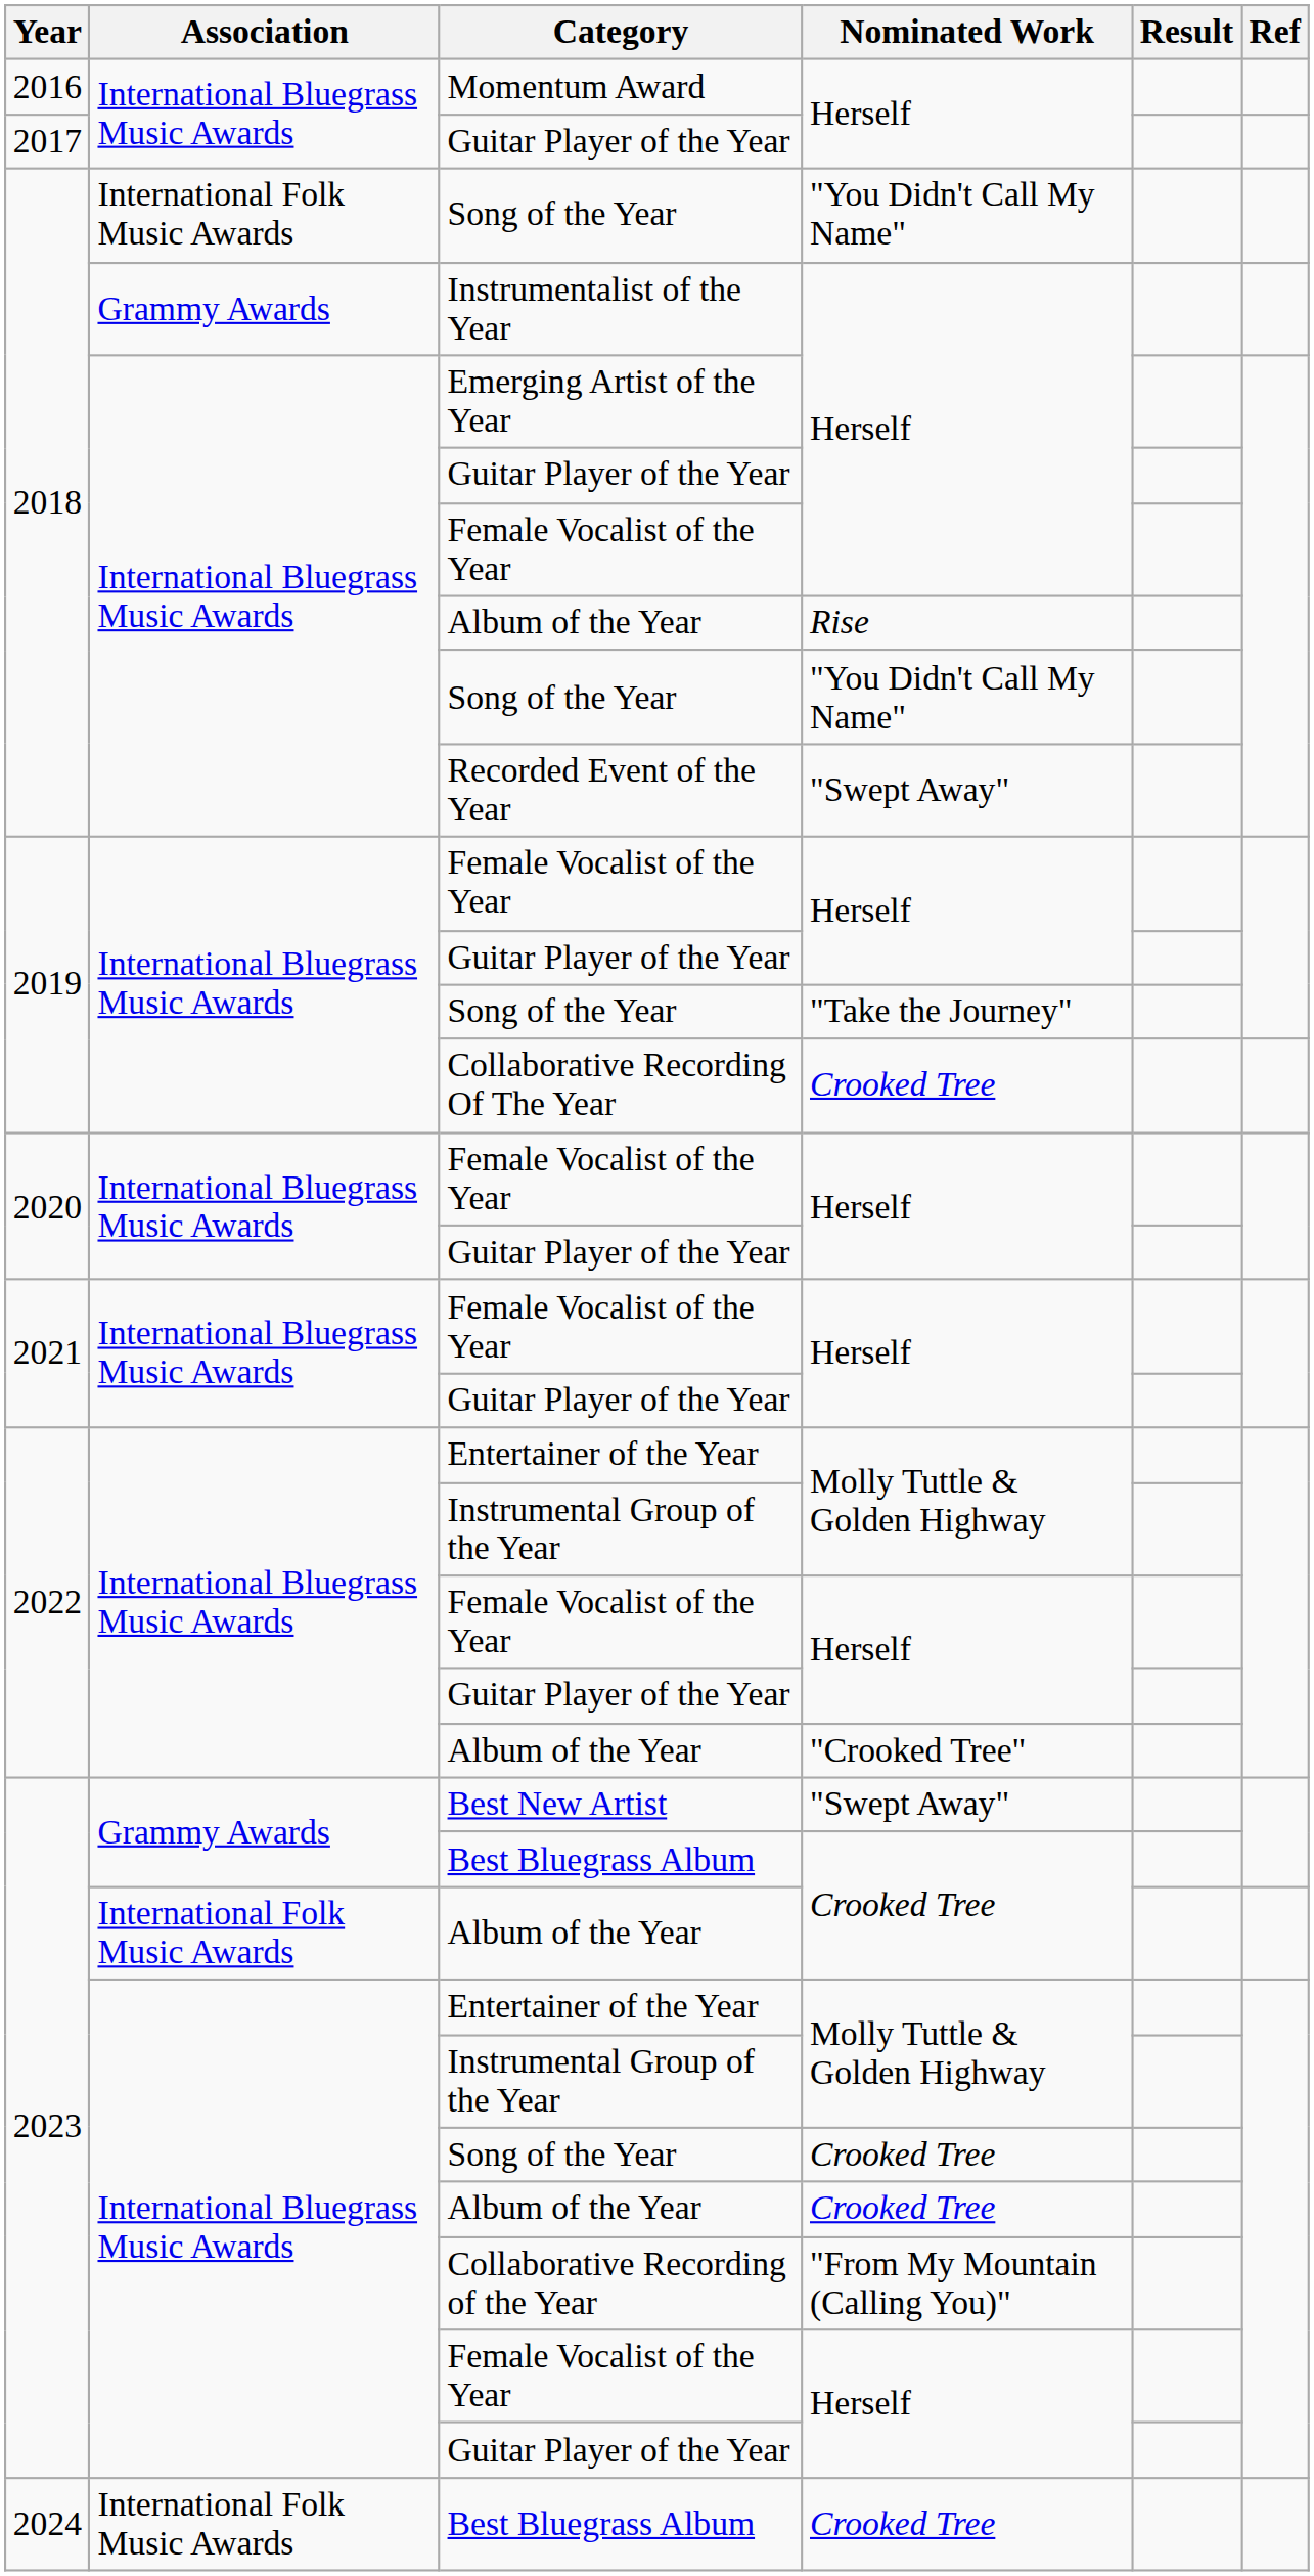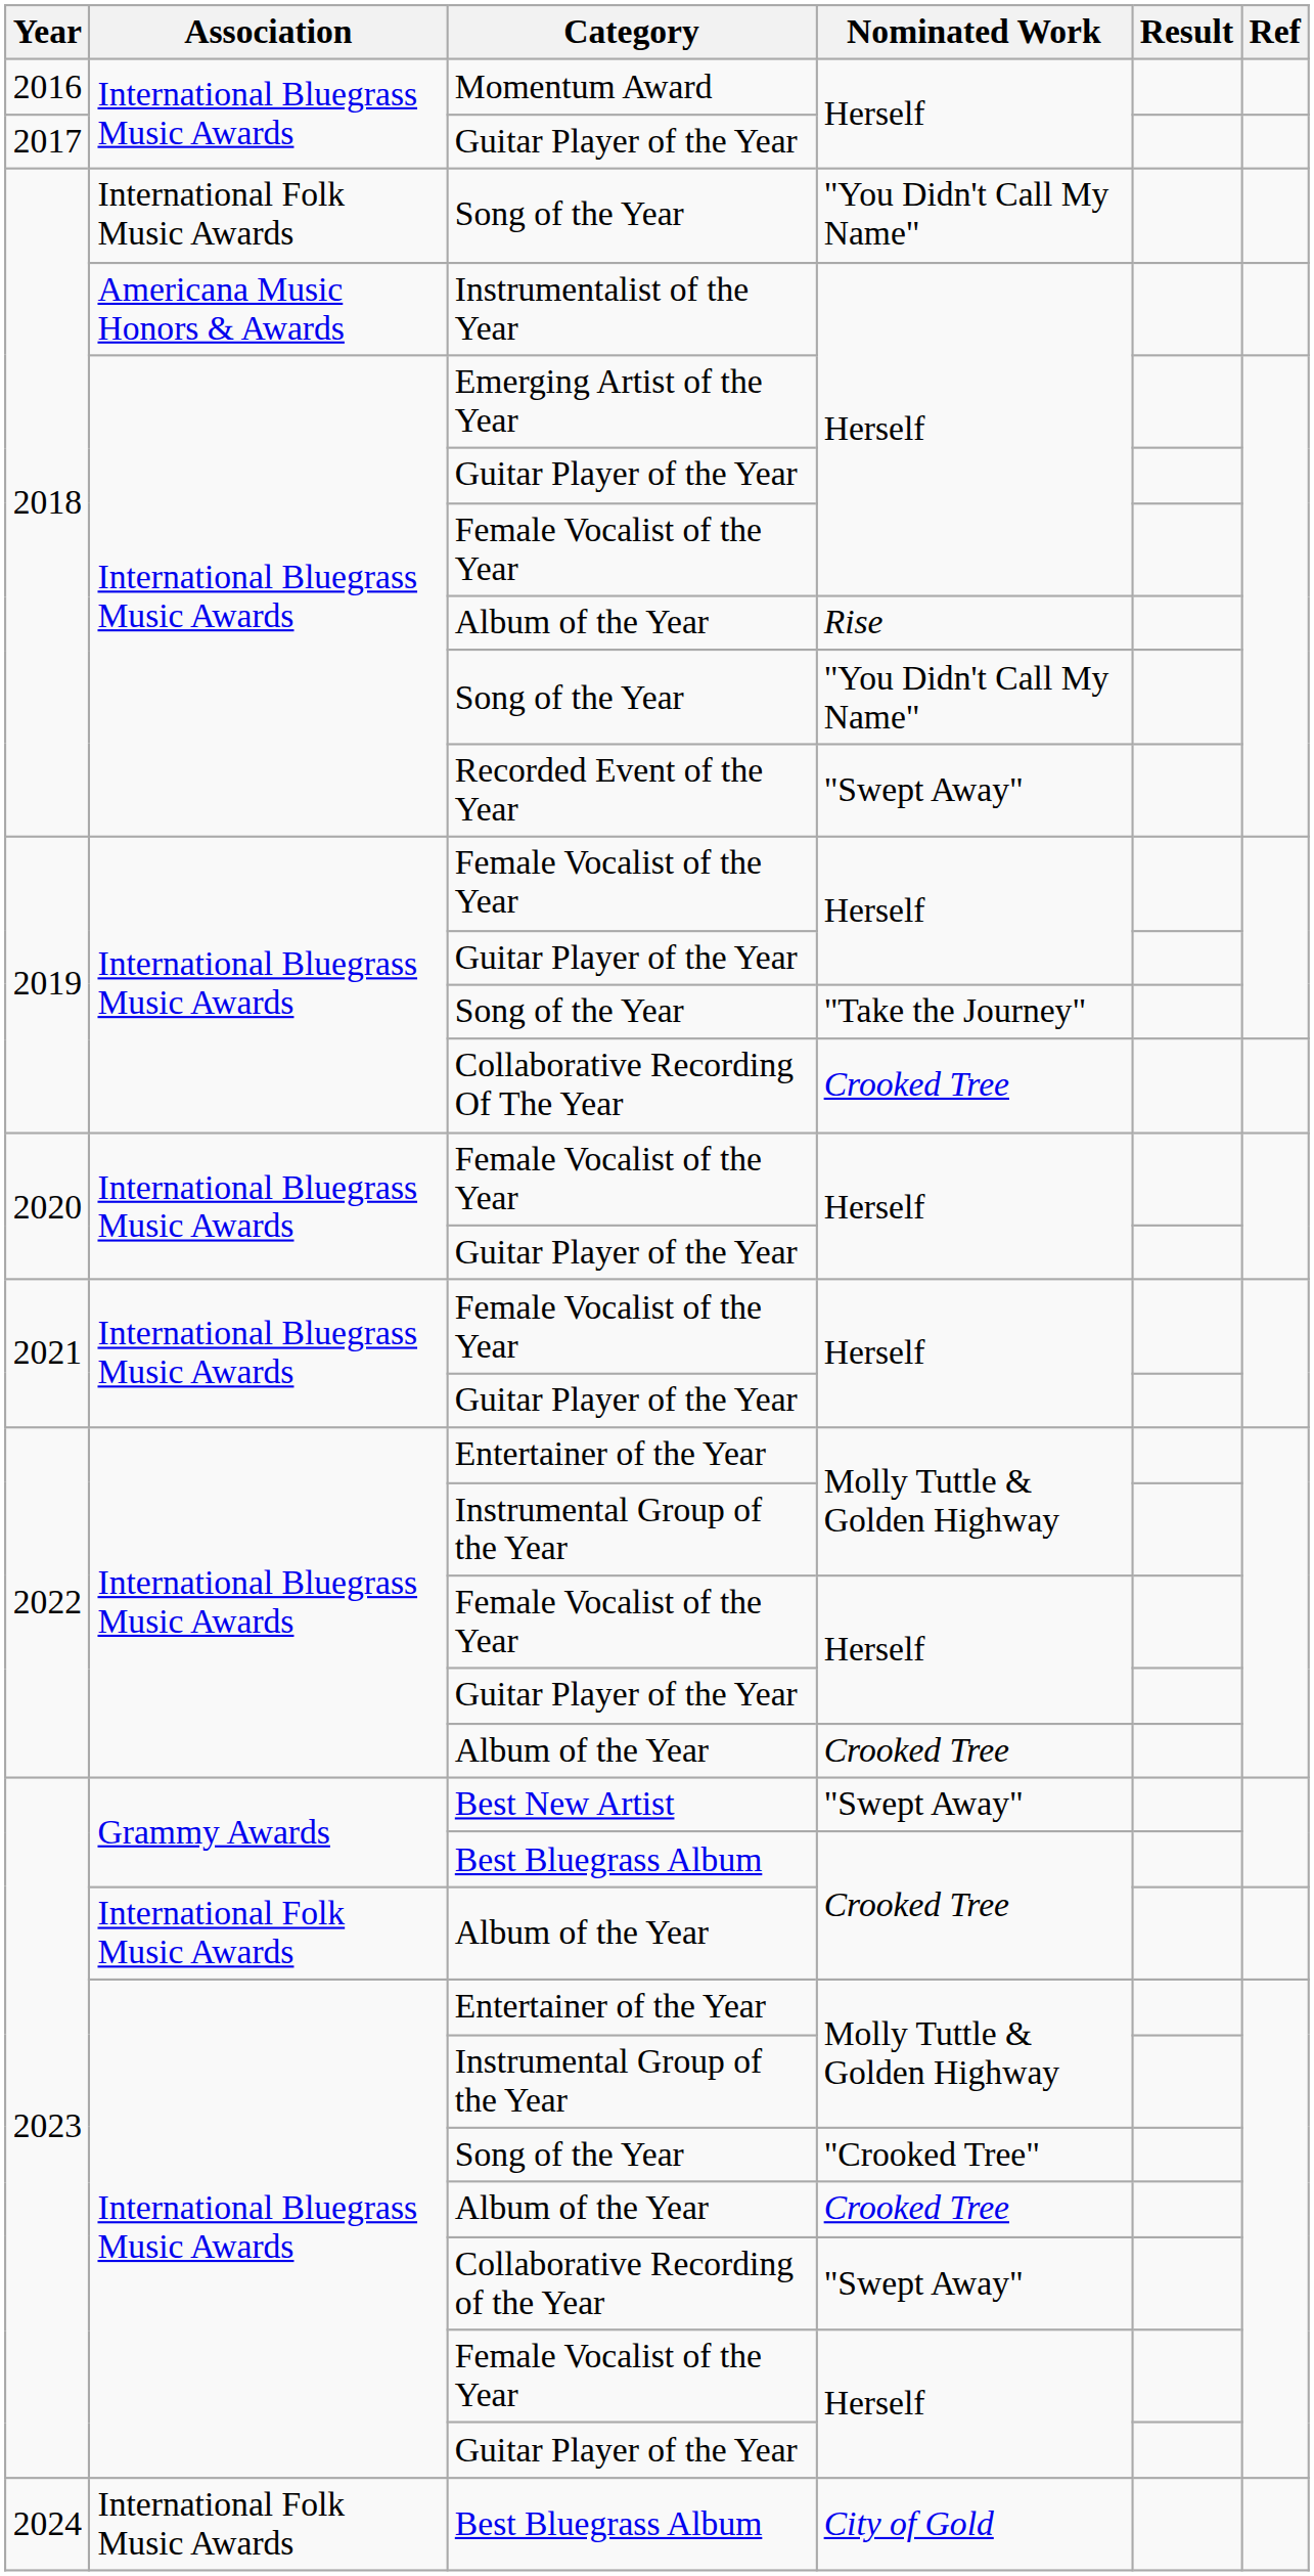Instrumentalist of the Year | Association: Grammy Awards -> Americana Music Honors & Awards
2022 / Album of the Year | Nominated Work: "Crooked Tree" -> Crooked Tree
2023 / Song of the Year | Nominated Work: Crooked Tree -> "Crooked Tree"
Collaborative Recording of the Year | Nominated Work: "From My Mountain (Calling You)" -> "Swept Away"
2024 / Best Bluegrass Album | Nominated Work: Crooked Tree -> City of Gold
